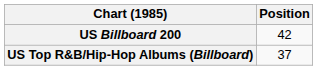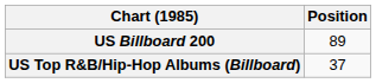US Billboard 200 | Position: 42 -> 89
